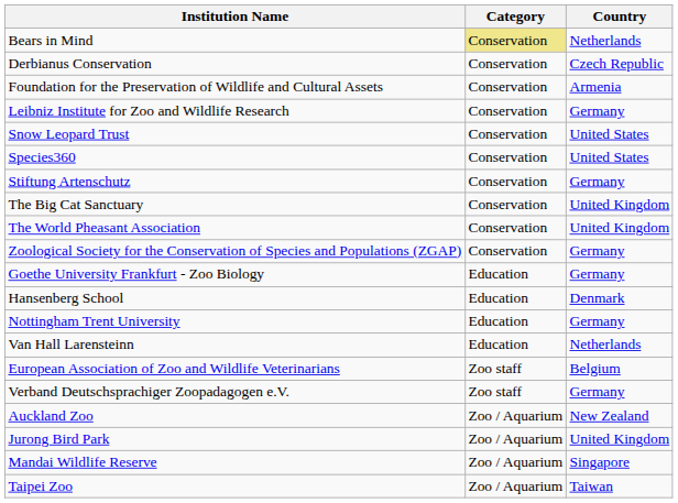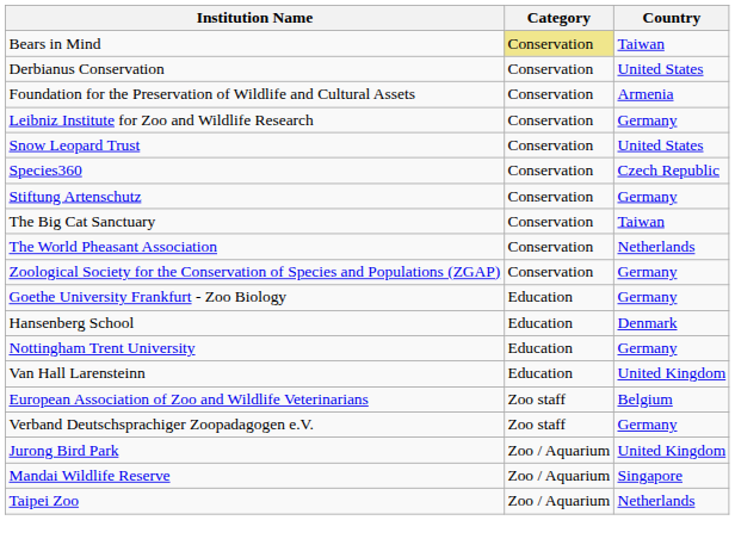Bears in Mind | Country: Netherlands -> Taiwan
Derbianus Conservation | Country: Czech Republic -> United States
Species360 | Country: United States -> Czech Republic
The Big Cat Sanctuary | Country: United Kingdom -> Taiwan
The World Pheasant Association | Country: United Kingdom -> Netherlands
Van Hall Larensteinn | Country: Netherlands -> United Kingdom
- row: Auckland Zoo | Zoo / Aquarium | New Zealand
Taipei Zoo | Country: Taiwan -> Netherlands
